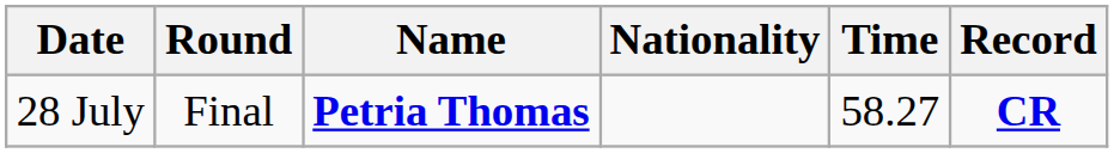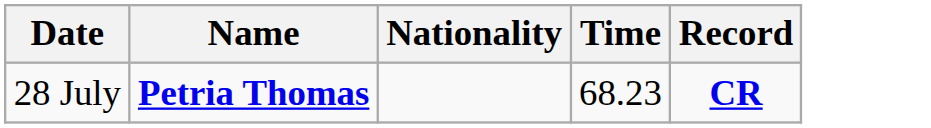- column: Round | Final
28 July | Time: 58.27 -> 68.23
